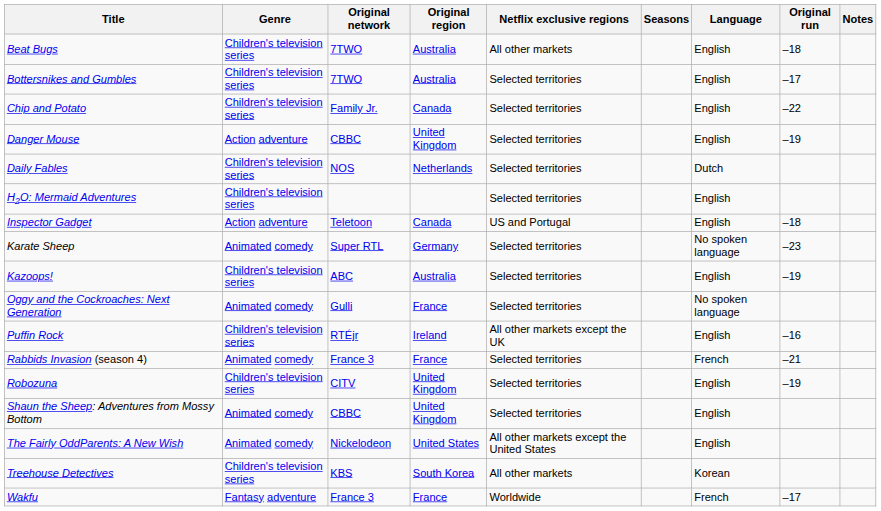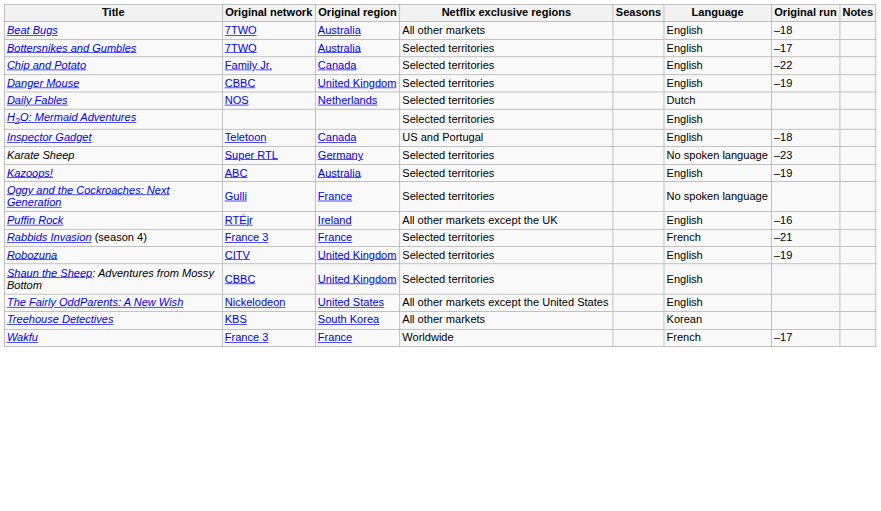- column: Genre | Children's television series | Children's television series | Children's television series | Action adventure | Children's television series | Children's television series | Action adventure | Animated comedy | Children's television series | Animated comedy | Children's television series | Animated comedy | Children's television series | Animated comedy | Animated comedy | Children's television series | Fantasy adventure
